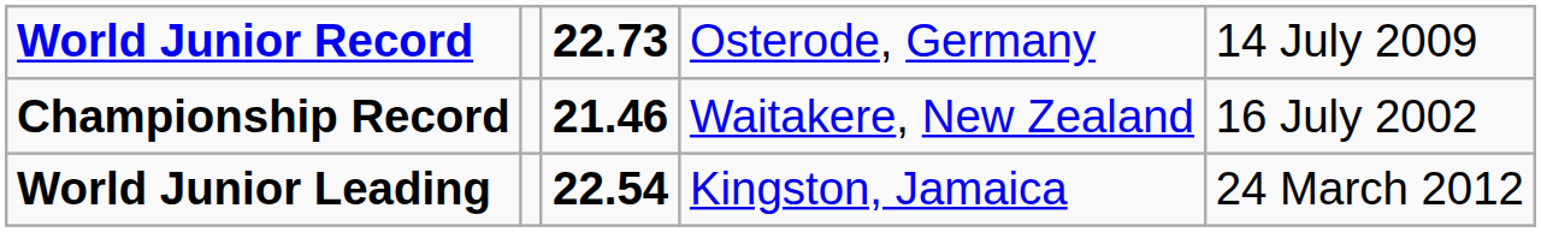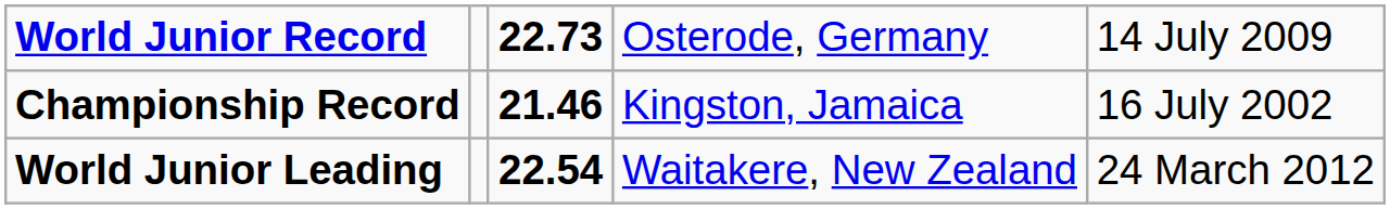Championship Record | column 4: Waitakere, New Zealand -> Kingston, Jamaica
World Junior Leading | column 4: Kingston, Jamaica -> Waitakere, New Zealand
